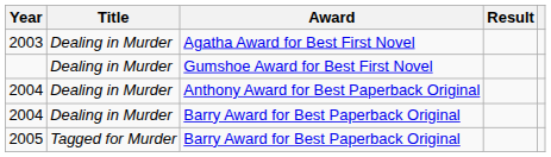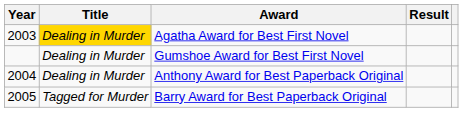2003 | Title: no background -> gold background
- row: 2004 | Dealing in Murder | Barry Award for Best Paperback Original
